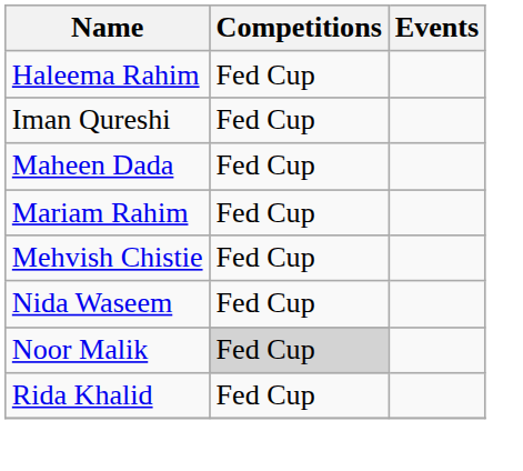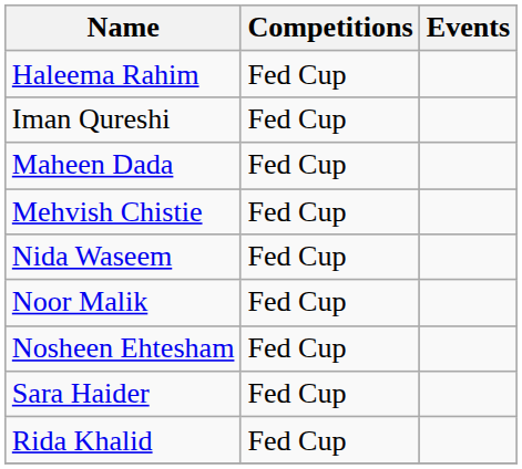- row: Mariam Rahim | Fed Cup
Noor Malik | Competitions: lightgrey background -> no background
+ row: Nosheen Ehtesham | Fed Cup
+ row: Sara Haider | Fed Cup
